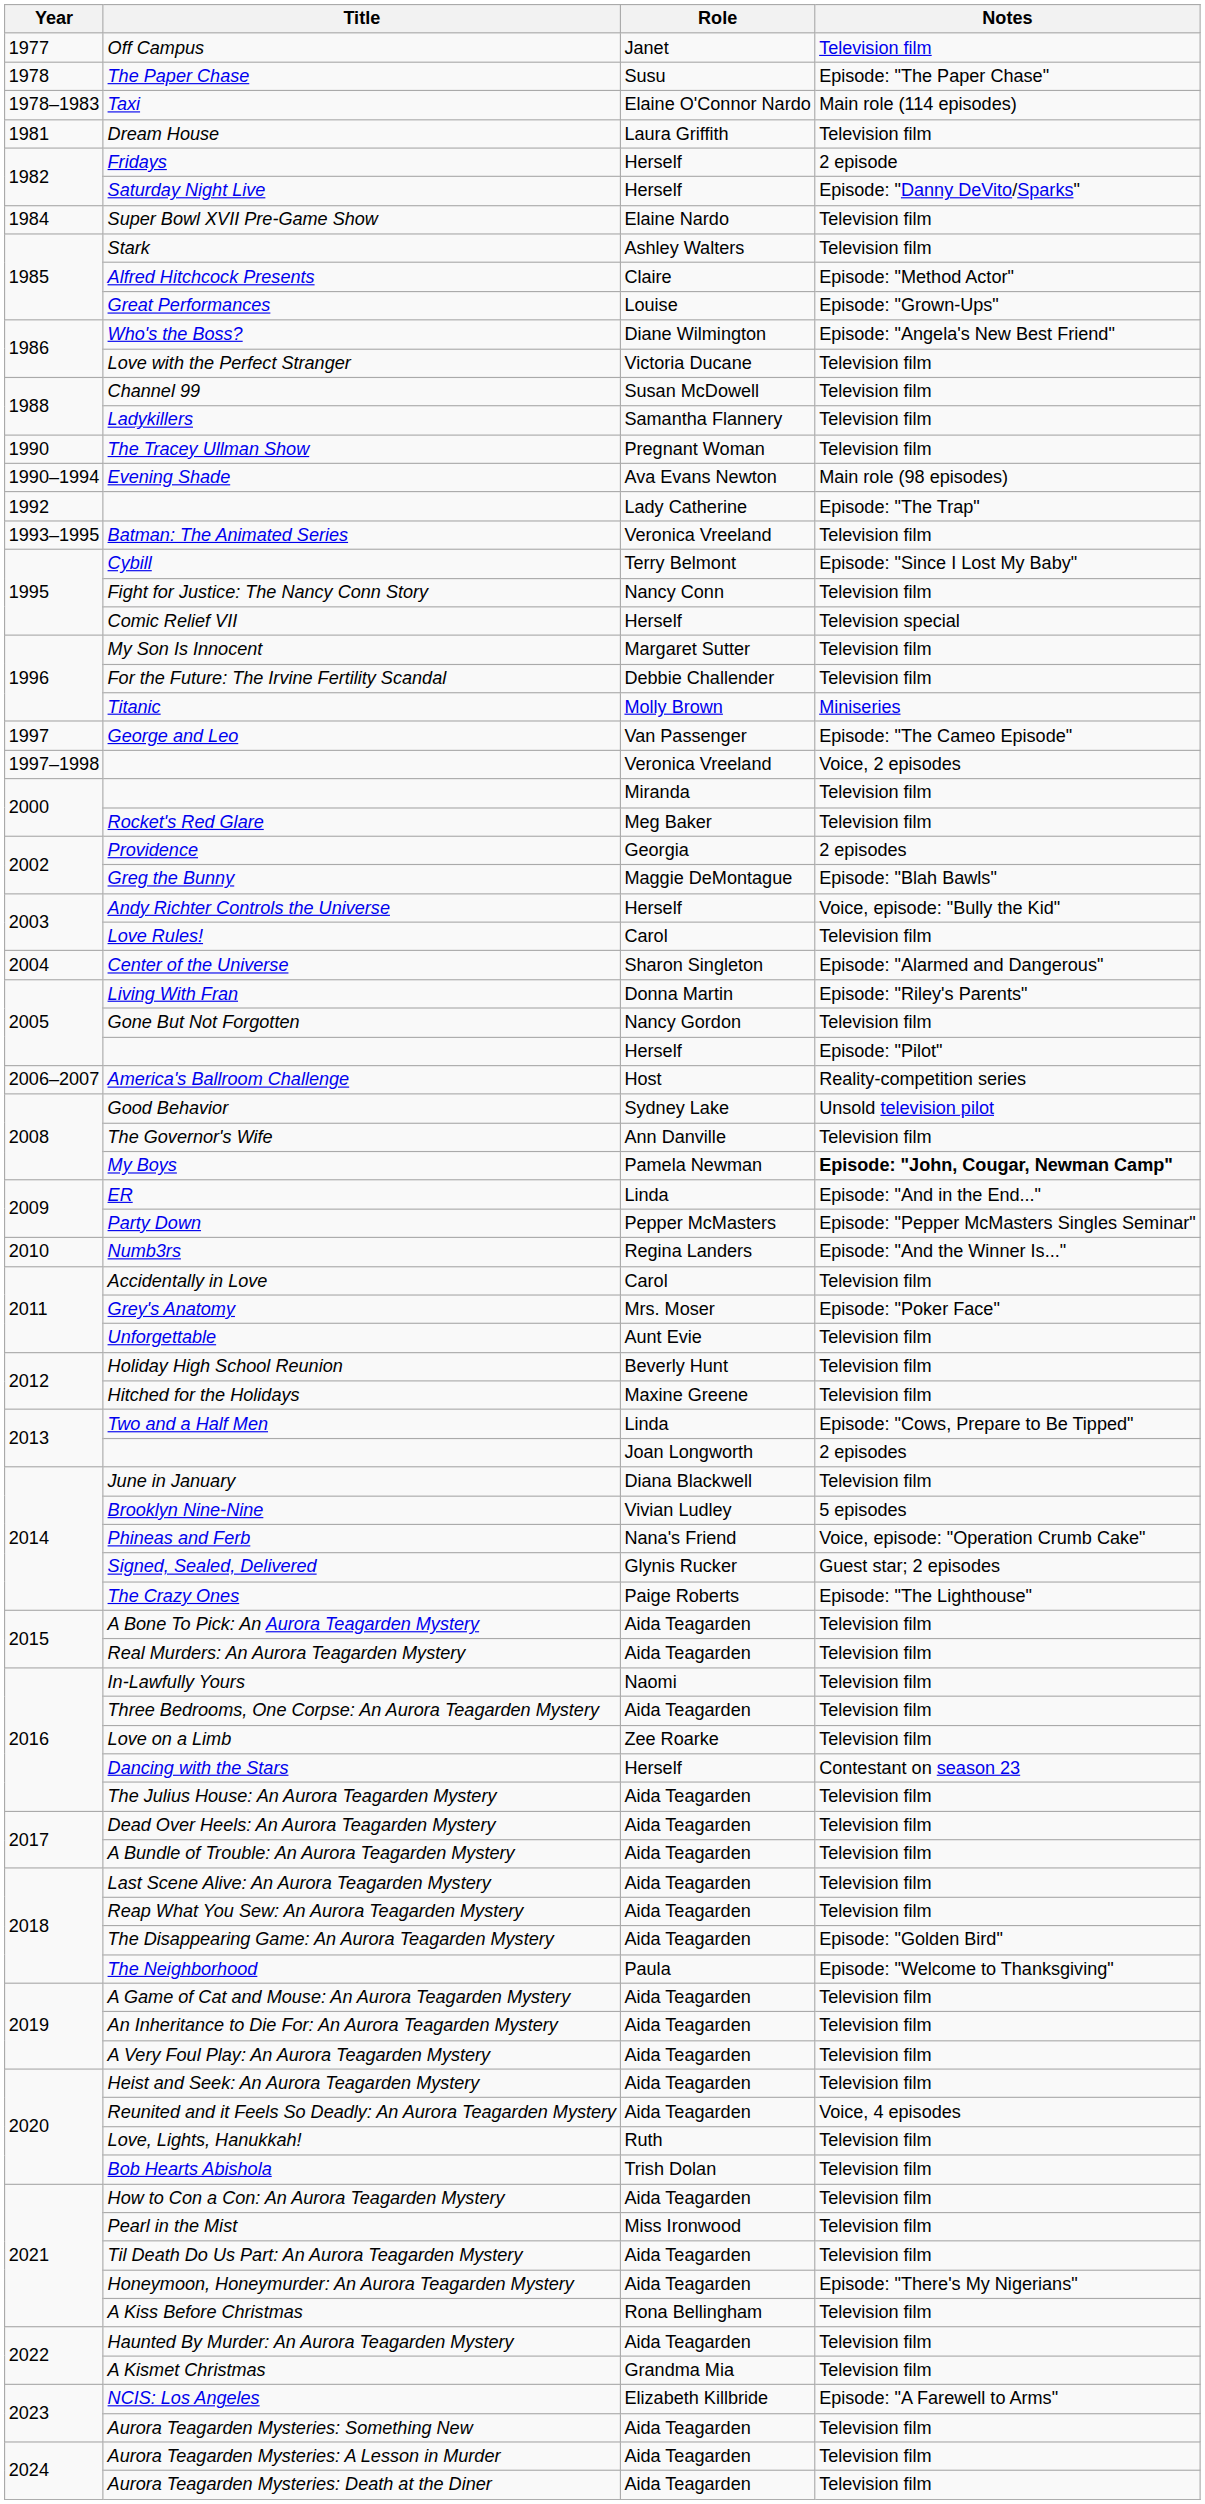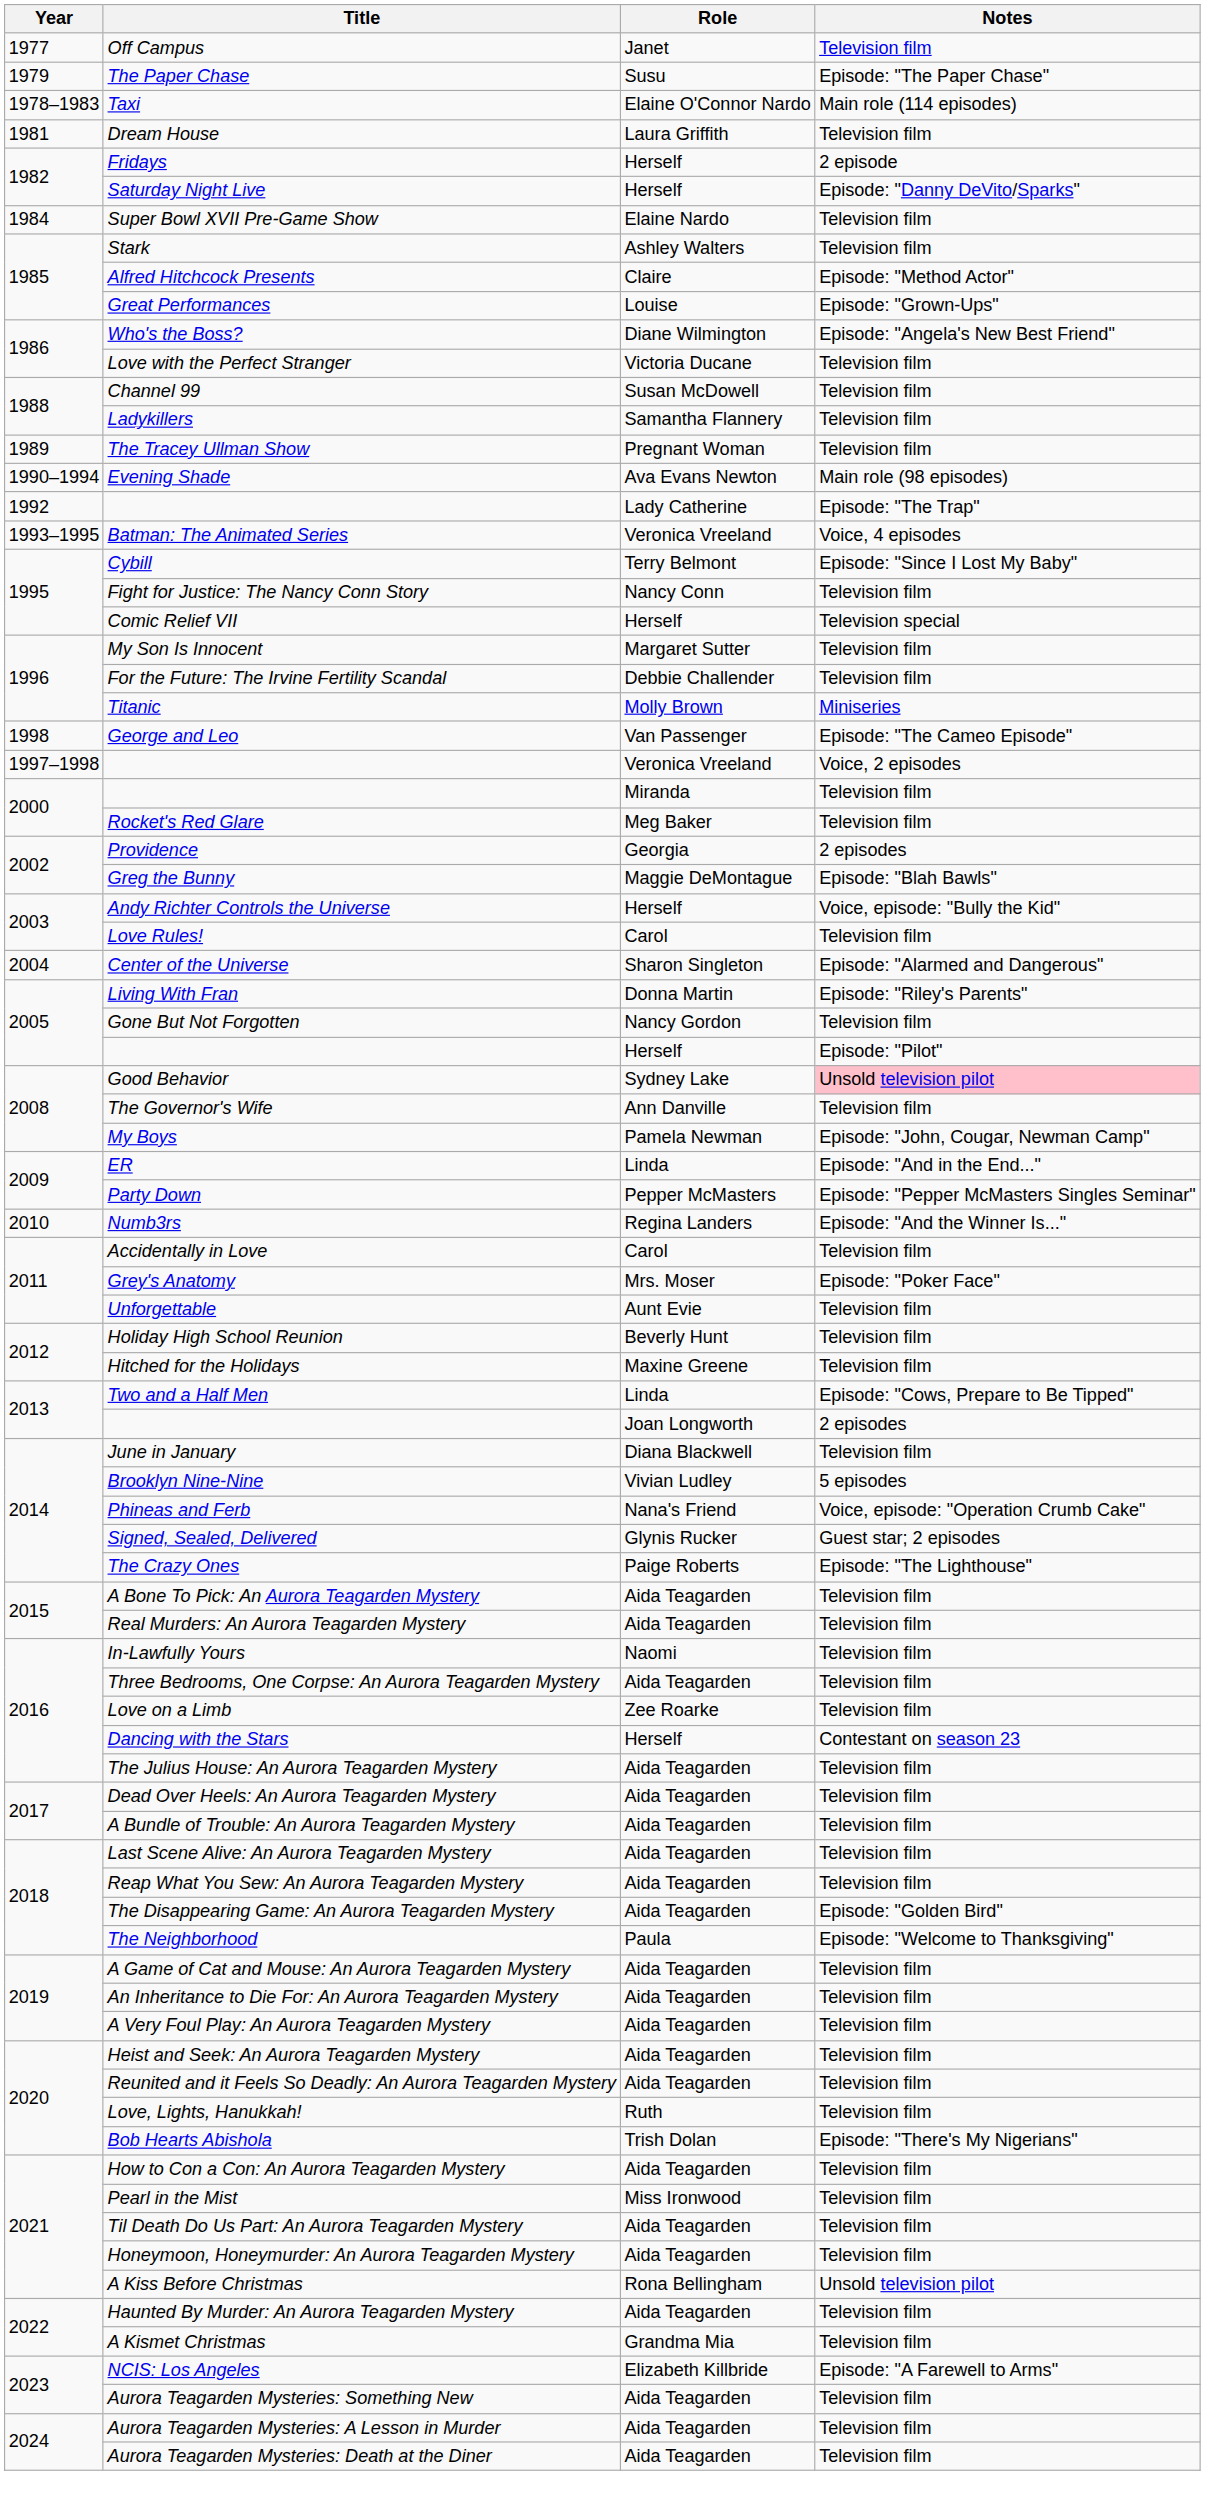The Paper Chase | Year: 1978 -> 1979
The Tracey Ullman Show | Year: 1990 -> 1989
Batman: The Animated Series | Notes: Television film -> Voice, 4 episodes
George and Leo | Year: 1997 -> 1998
- row: 2006–2007 | America's Ballroom Challenge | Host | Reality-competition series
Good Behavior | Notes: no background -> pink background
My Boys | Notes: bold -> normal
Reunited and it Feels So Deadly: An Aurora Teagarden Mystery | Notes: Voice, 4 episodes -> Television film
Bob Hearts Abishola | Notes: Television film -> Episode: "There's My Nigerians"
Honeymoon, Honeymurder: An Aurora Teagarden Mystery | Notes: Episode: "There's My Nigerians" -> Television film
A Kiss Before Christmas | Notes: Television film -> Unsold television pilot
